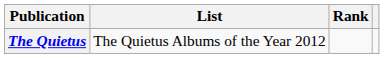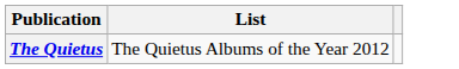- column: Rank
